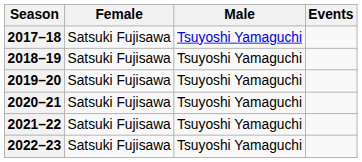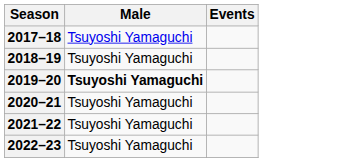- column: Female | Satsuki Fujisawa | Satsuki Fujisawa | Satsuki Fujisawa | Satsuki Fujisawa | Satsuki Fujisawa | Satsuki Fujisawa
2019–20 | Male: normal -> bold
